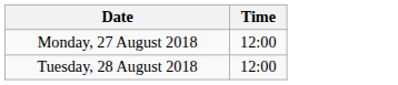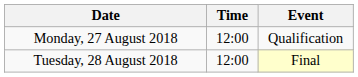+ column: Event | Qualification | Final
